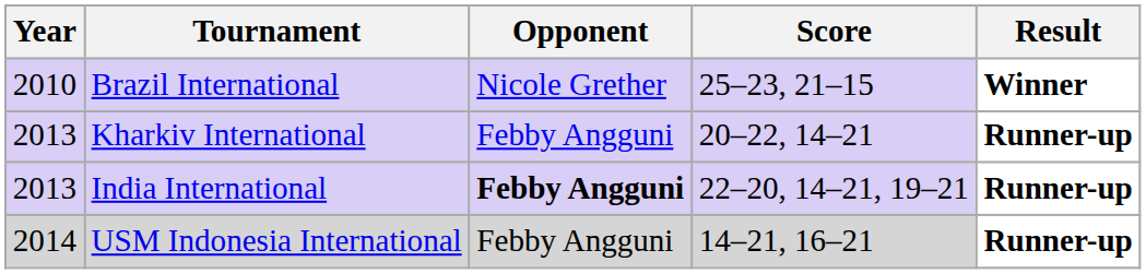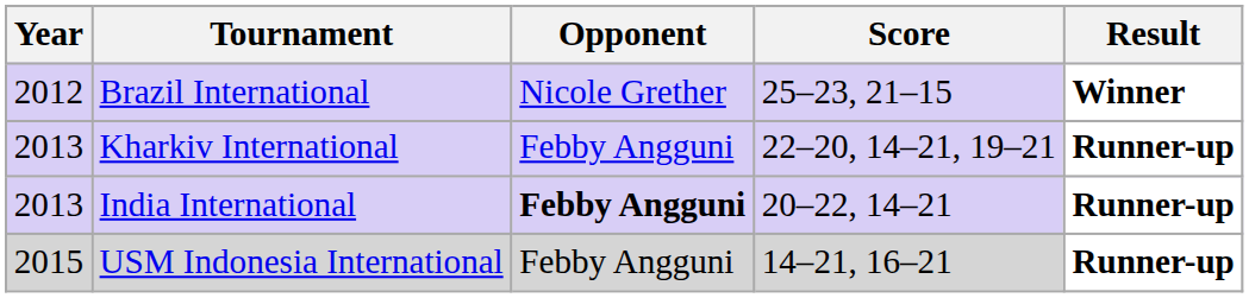Brazil International | Year: 2010 -> 2012
Kharkiv International | Score: 20–22, 14–21 -> 22–20, 14–21, 19–21
India International | Score: 22–20, 14–21, 19–21 -> 20–22, 14–21
USM Indonesia International | Year: 2014 -> 2015
